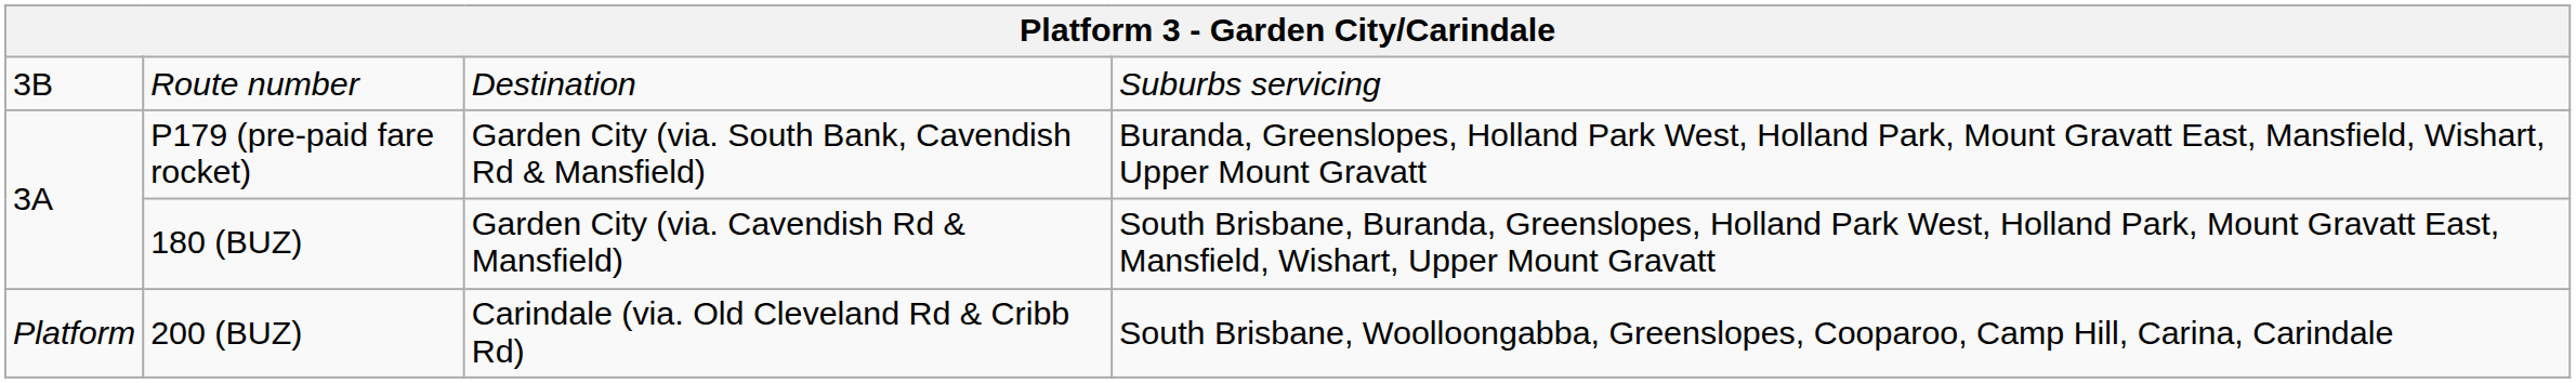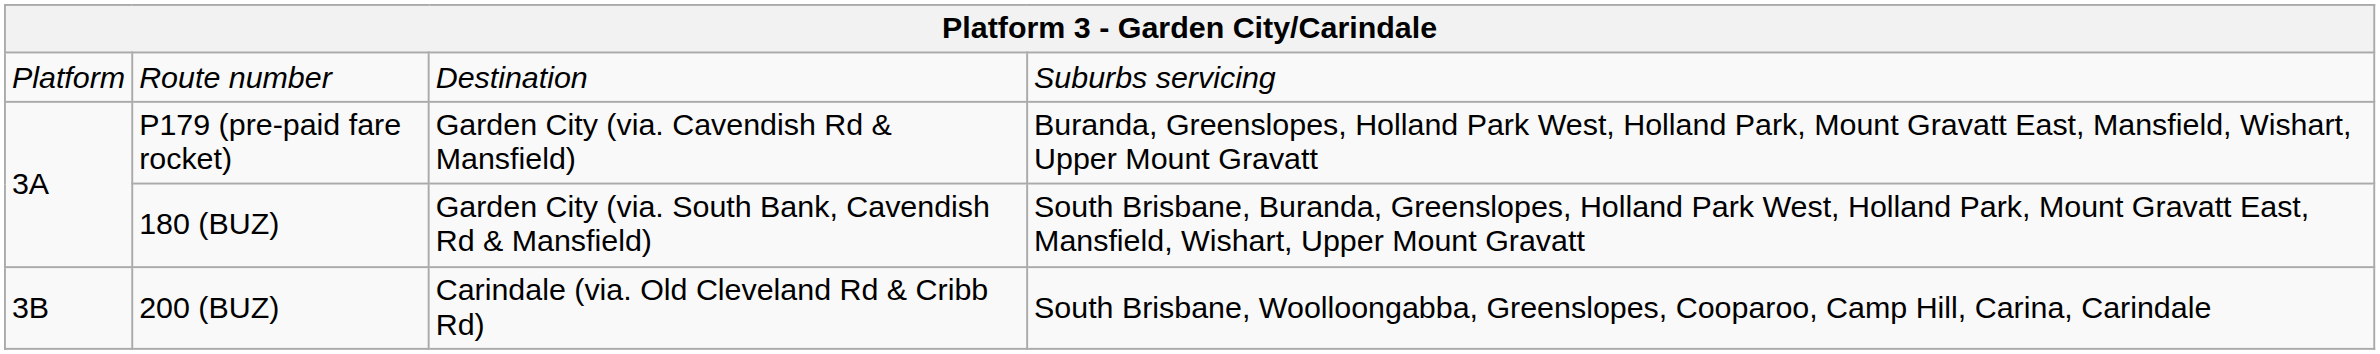Route number | column 1: 3B -> Platform
P179 (pre-paid fare rocket) | column 3: Garden City (via. South Bank, Cavendish Rd & Mansfield) -> Garden City (via. Cavendish Rd & Mansfield)
180 (BUZ) | column 3: Garden City (via. Cavendish Rd & Mansfield) -> Garden City (via. South Bank, Cavendish Rd & Mansfield)
200 (BUZ) | column 1: Platform -> 3B
